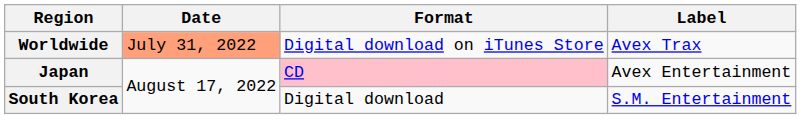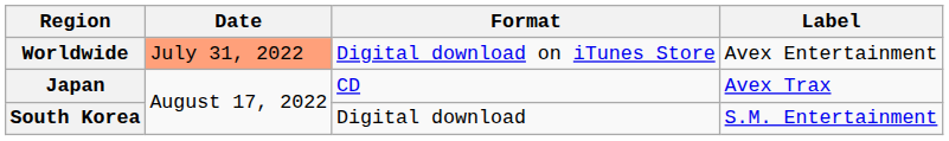Worldwide | Label: Avex Trax -> Avex Entertainment
Japan | Format: pink background -> no background
Japan | Label: Avex Entertainment -> Avex Trax
